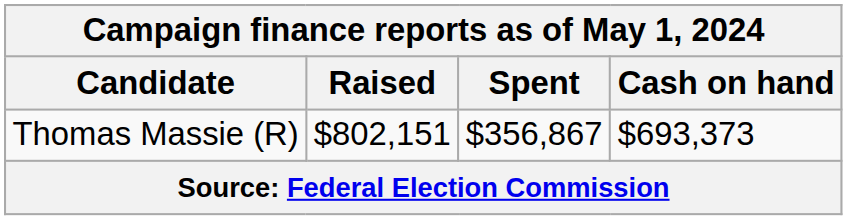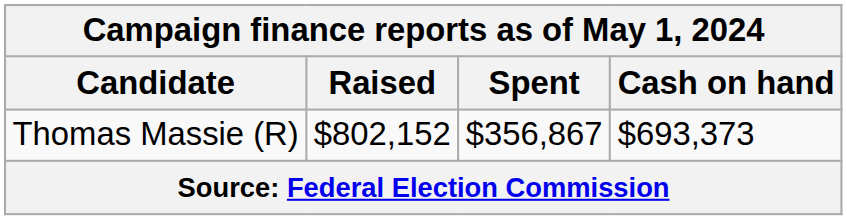Thomas Massie (R) | Raised: $802,151 -> $802,152
